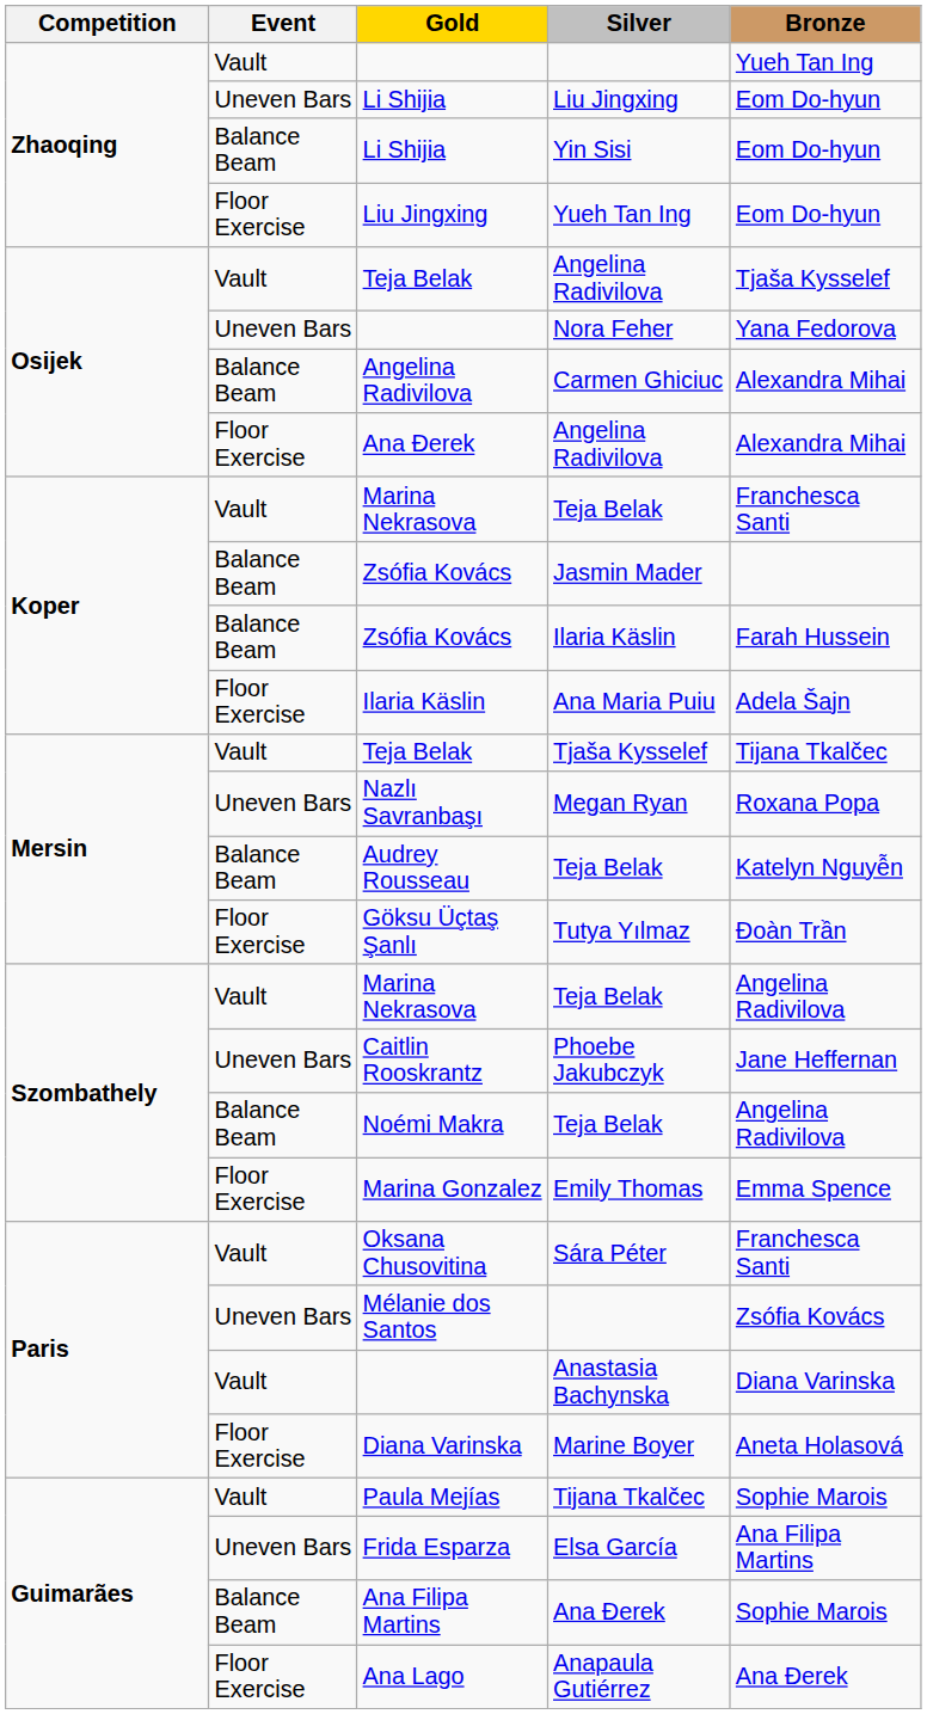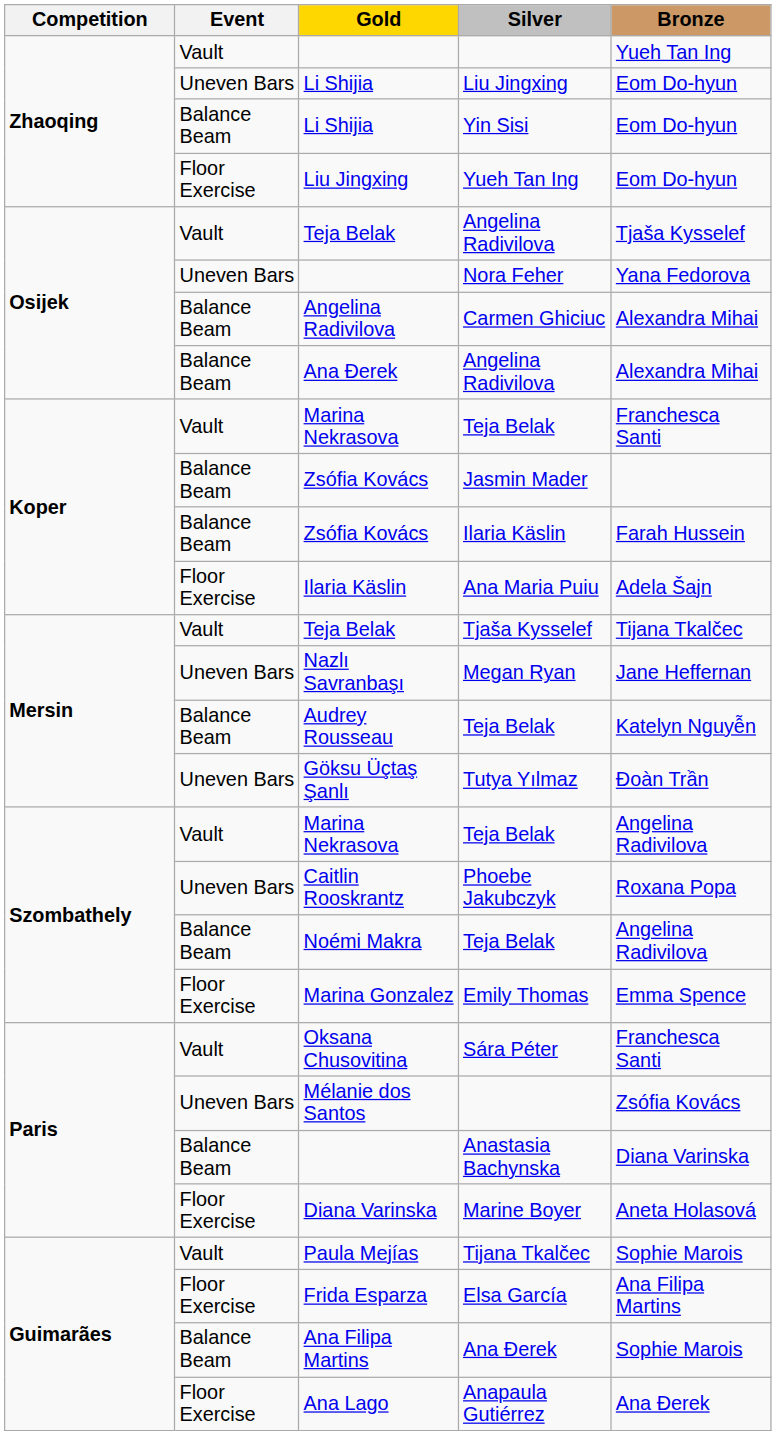Ana Đerek / Angelina Radivilova | Event: Floor Exercise -> Balance Beam
Megan Ryan | Bronze: Roxana Popa -> Jane Heffernan
Tutya Yılmaz | Event: Floor Exercise -> Uneven Bars
Phoebe Jakubczyk | Bronze: Jane Heffernan -> Roxana Popa
Anastasia Bachynska | Event: Vault -> Balance Beam
Elsa García | Event: Uneven Bars -> Floor Exercise
